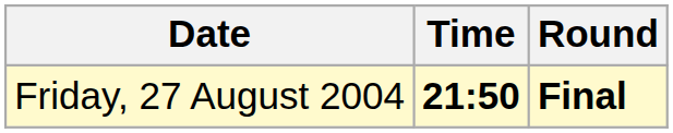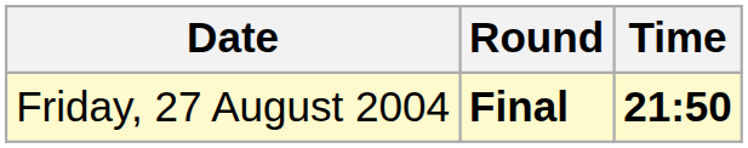columns swapped: Time <-> Round
